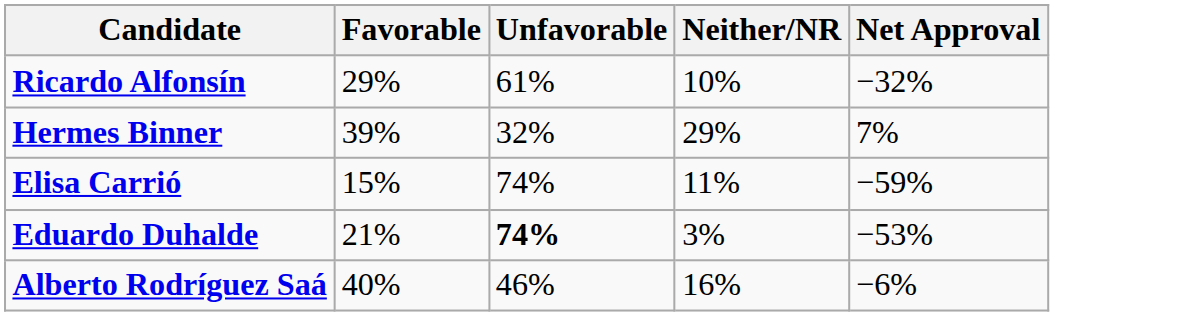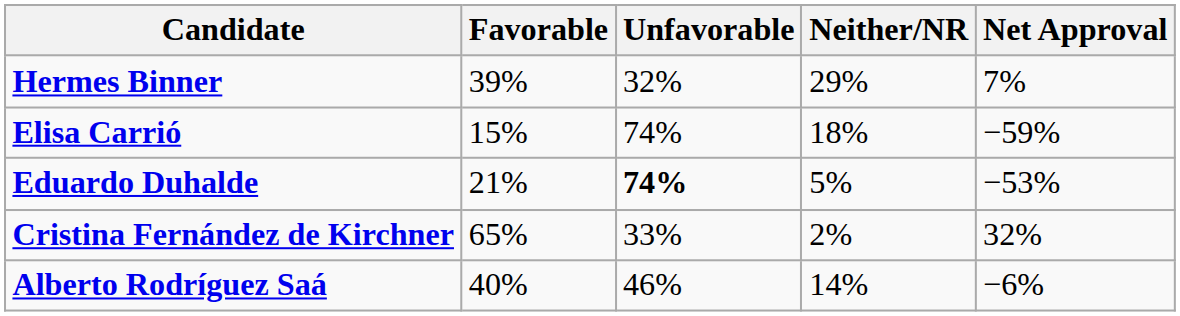- row: Ricardo Alfonsín | 29% | 61% | 10% | −32%
Elisa Carrió | Neither/NR: 11% -> 18%
Eduardo Duhalde | Neither/NR: 3% -> 5%
+ row: Cristina Fernández de Kirchner | 65% | 33% | 2% | 32%
Alberto Rodríguez Saá | Neither/NR: 16% -> 14%
